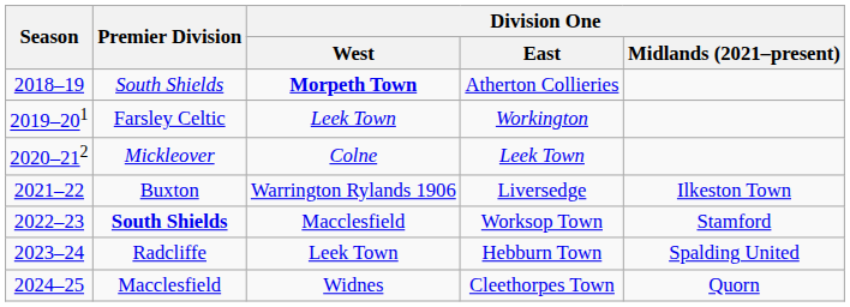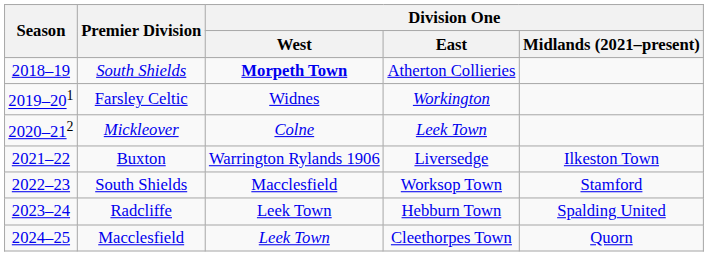Workington | Division One / West: Leek Town -> Widnes
Worksop Town | Premier Division: bold -> normal
Cleethorpes Town | Division One / West: Widnes -> Leek Town
